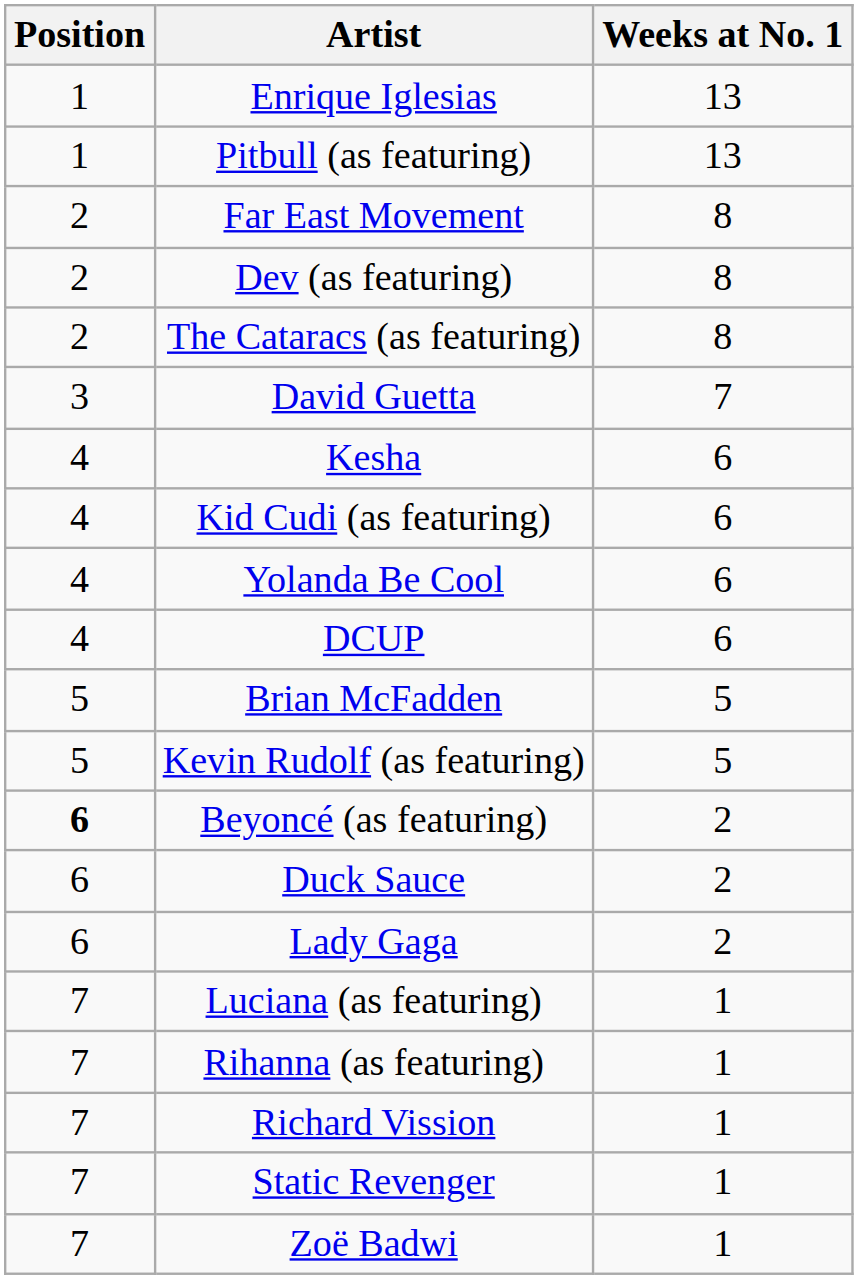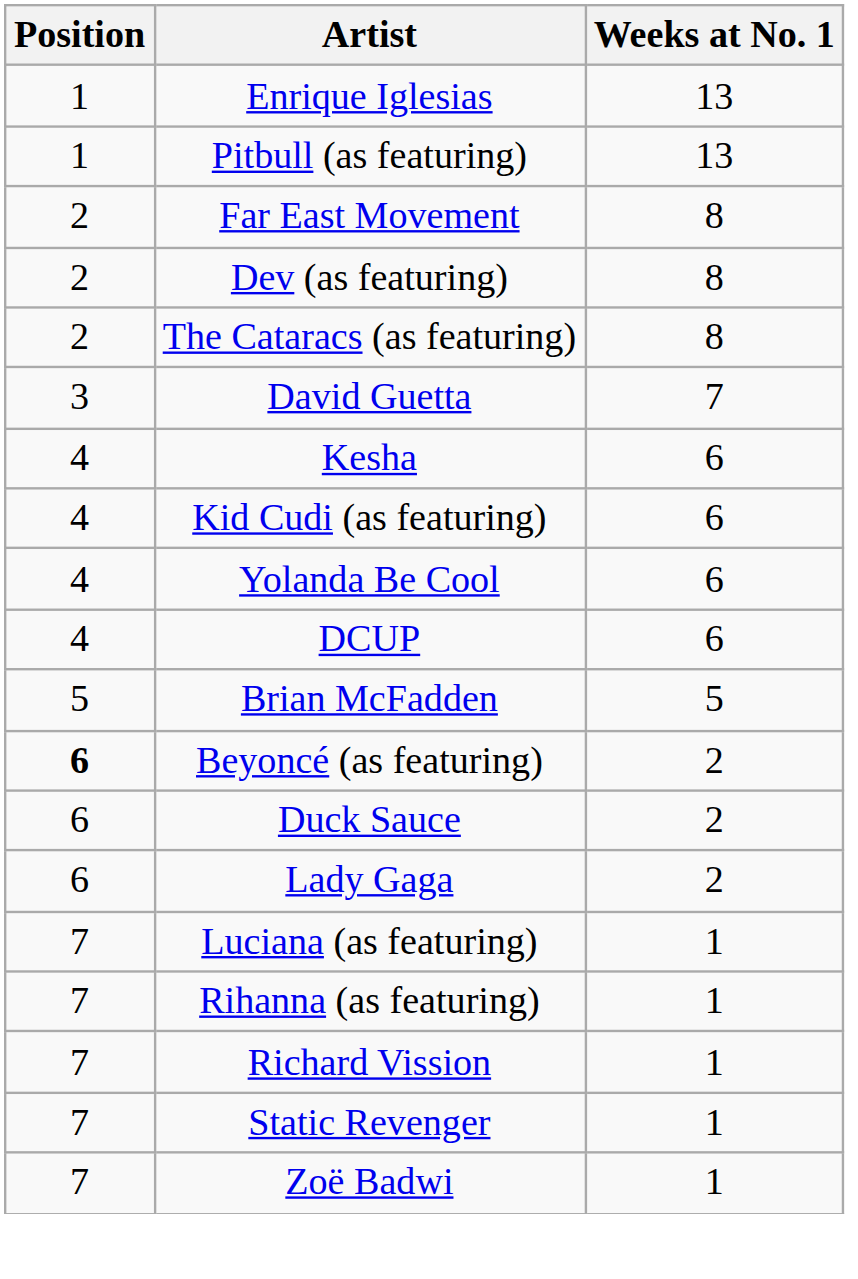- row: 5 | Kevin Rudolf (as featuring) | 5
